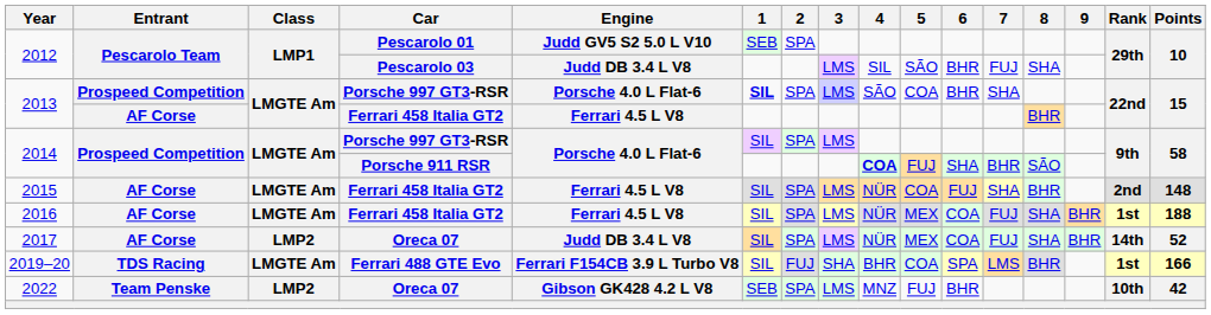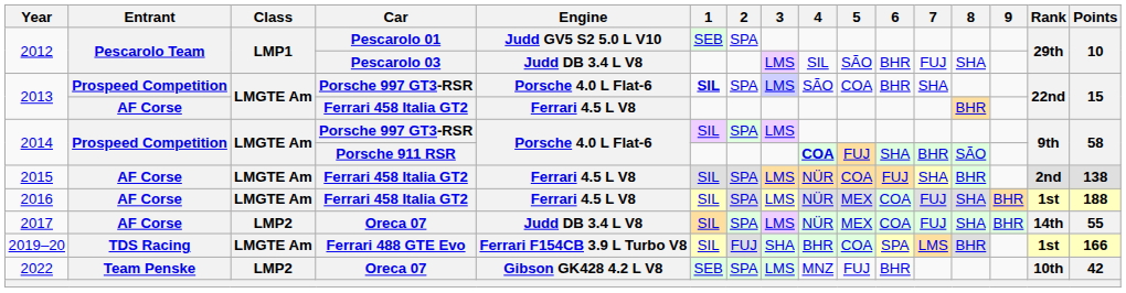2015 | Points: 148 -> 138
2017 | Points: 52 -> 55
